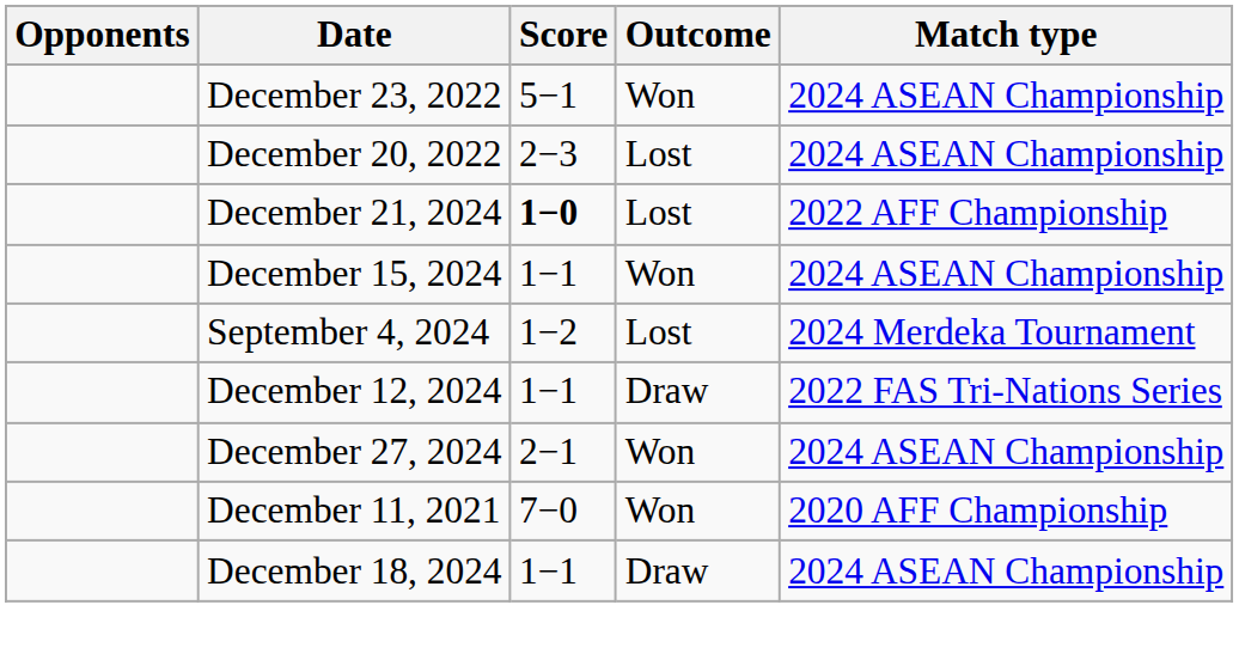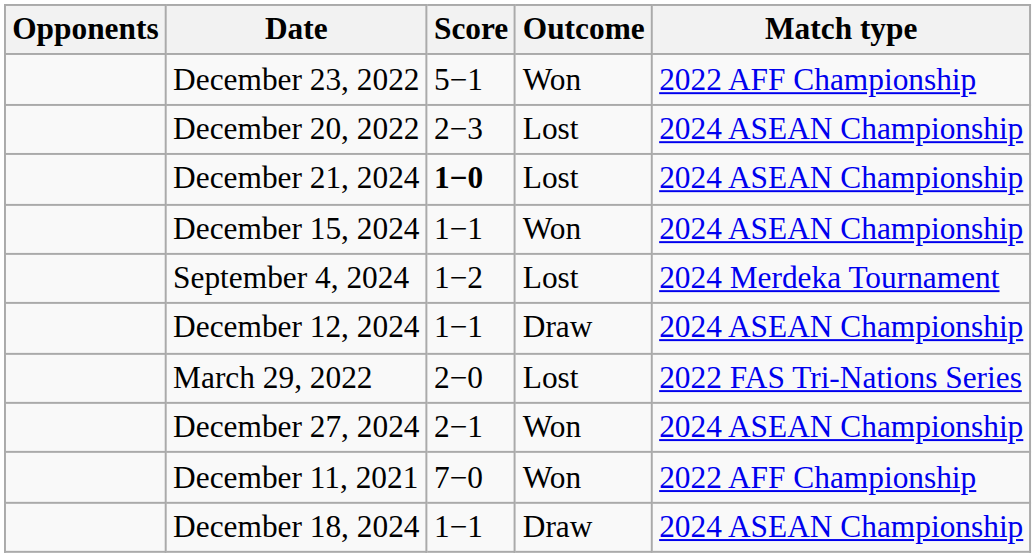December 23, 2022 | Match type: 2024 ASEAN Championship -> 2022 AFF Championship
December 21, 2024 | Match type: 2022 AFF Championship -> 2024 ASEAN Championship
December 12, 2024 | Match type: 2022 FAS Tri-Nations Series -> 2024 ASEAN Championship
+ row: March 29, 2022 | 2−0 | Lost | 2022 FAS Tri-Nations Series
December 11, 2021 | Match type: 2020 AFF Championship -> 2022 AFF Championship
